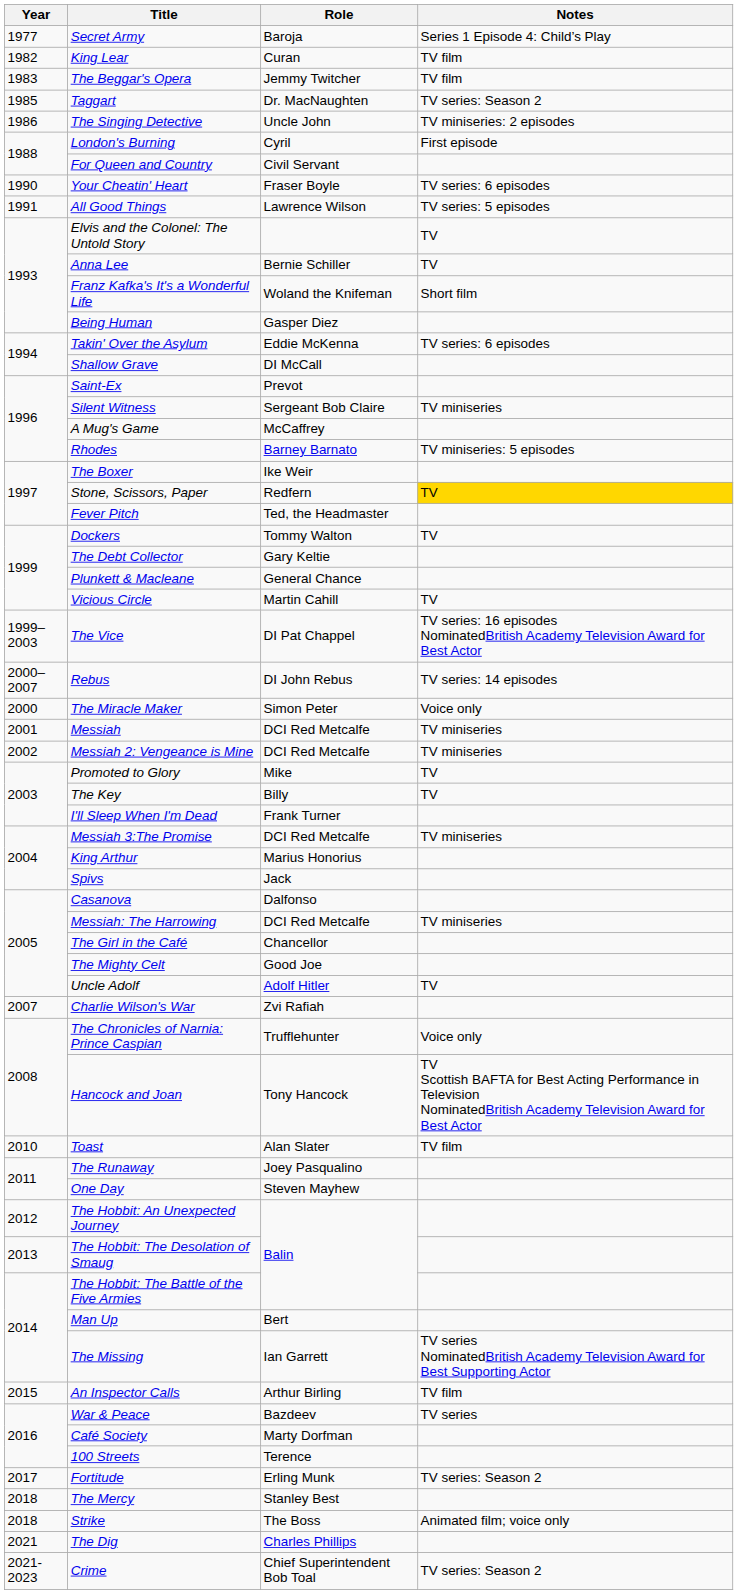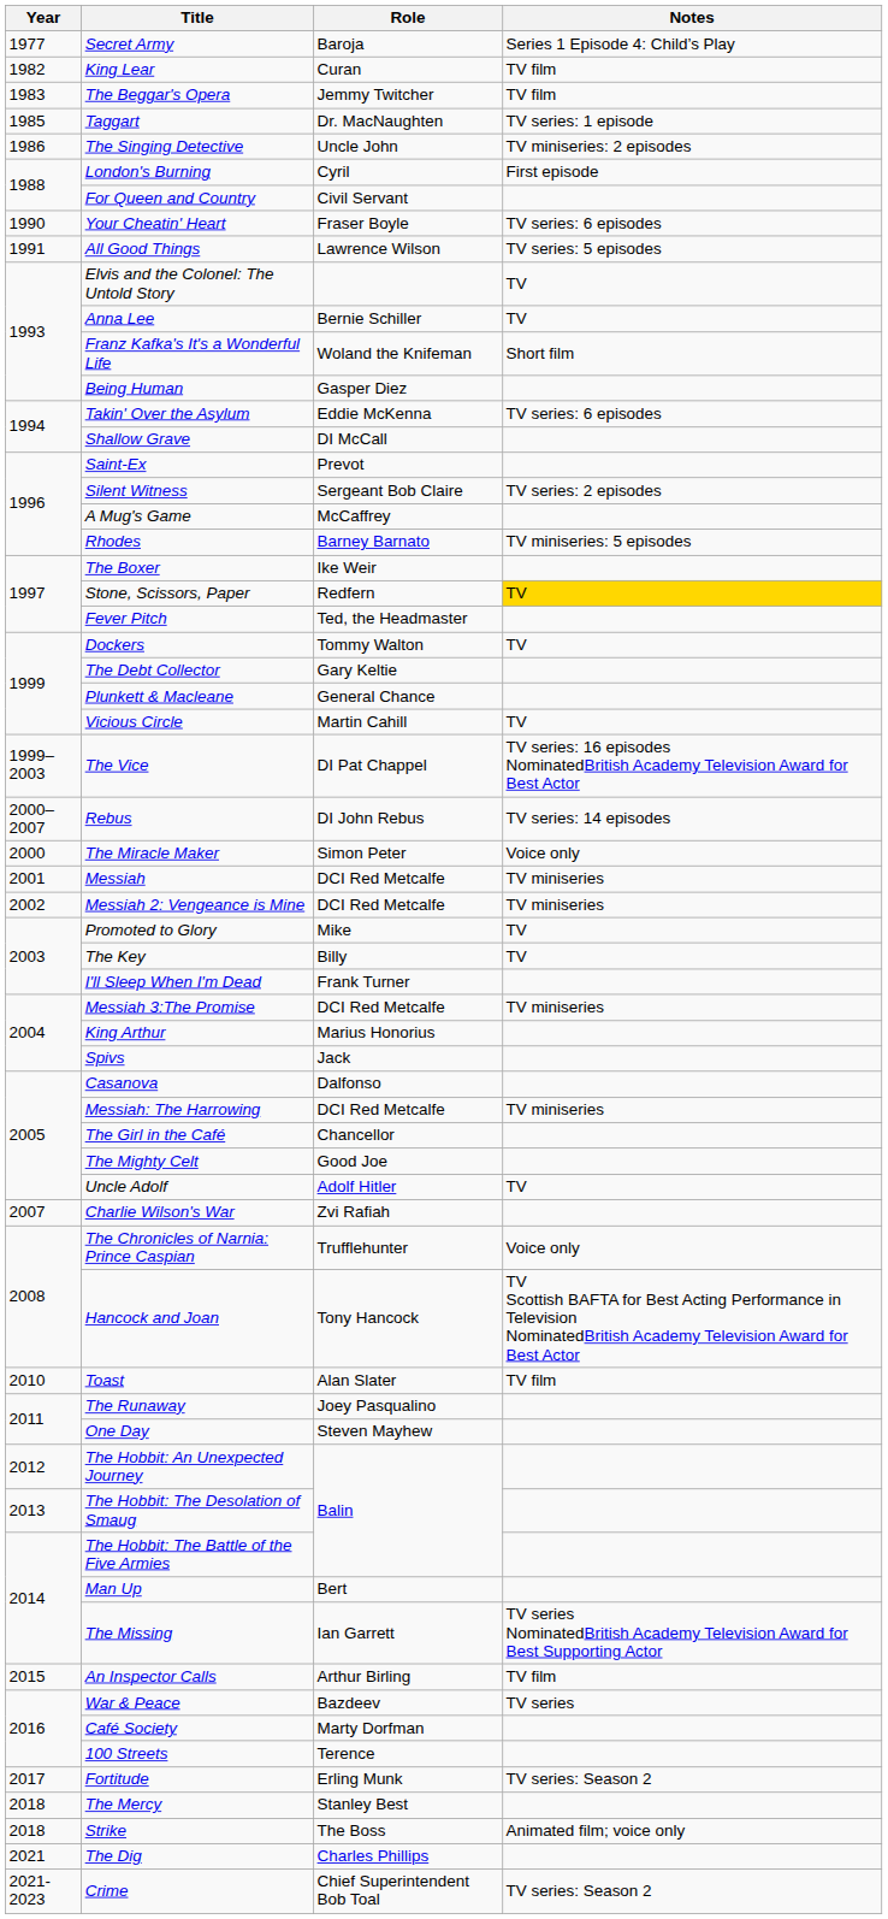Taggart | Notes: TV series: Season 2 -> TV series: 1 episode
Silent Witness | Notes: TV miniseries -> TV series: 2 episodes
